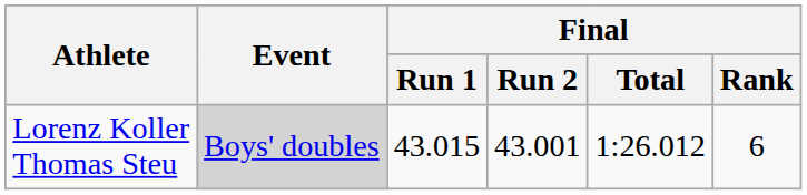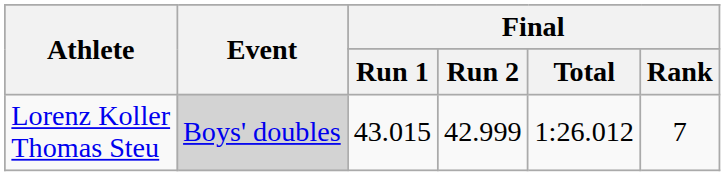Lorenz Koller Thomas Steu | Final / Run 2: 43.001 -> 42.999
Lorenz Koller Thomas Steu | Final / Rank: 6 -> 7
